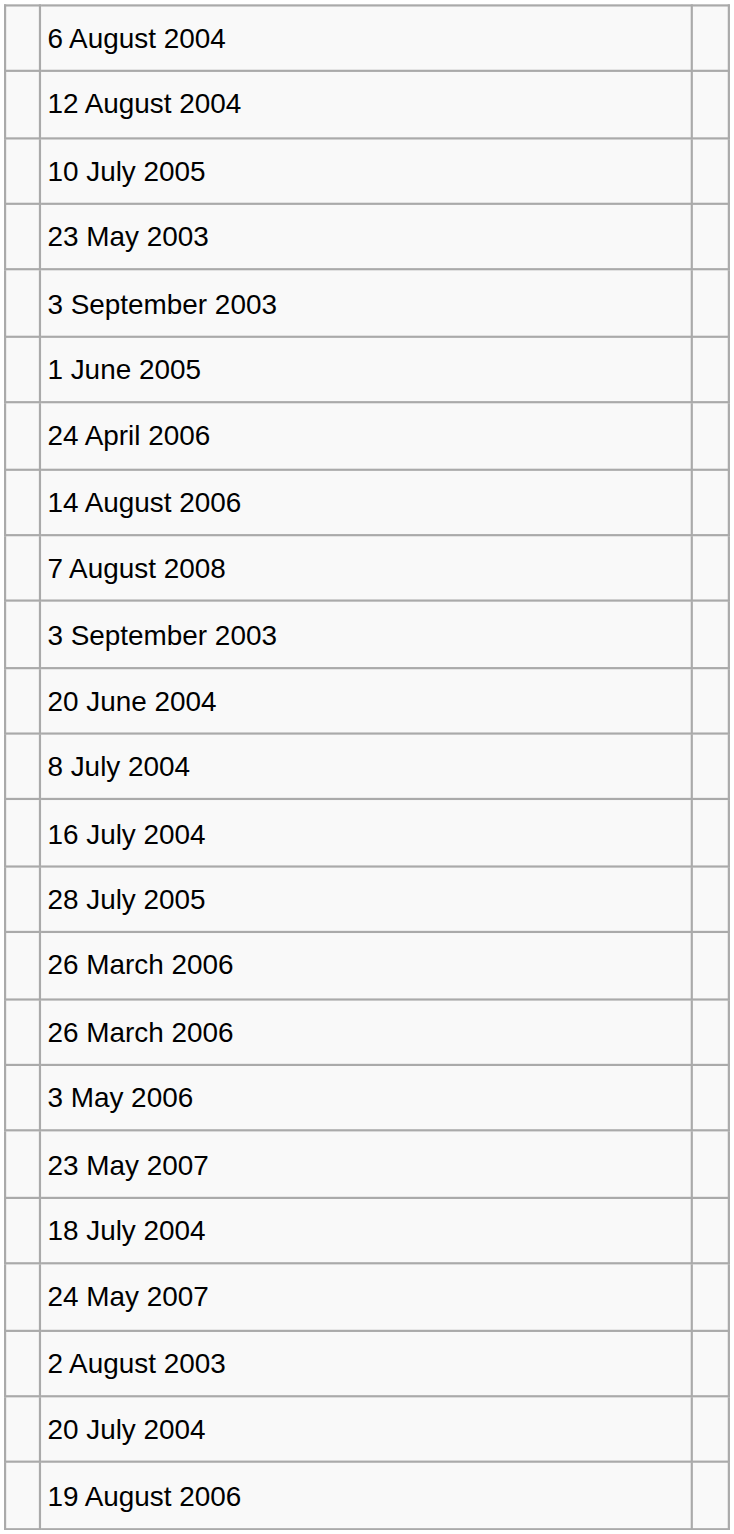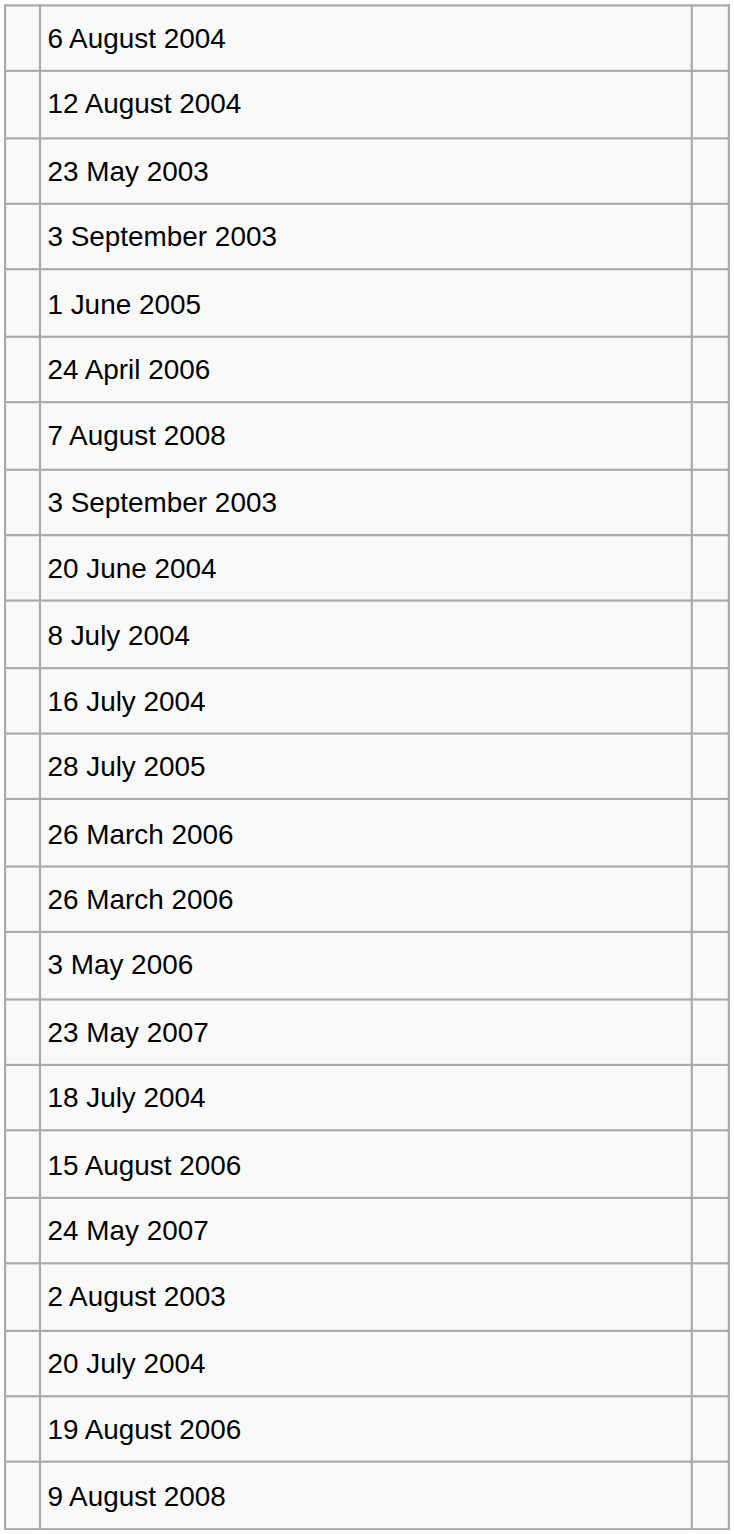- row: 10 July 2005
- row: 14 August 2006
+ row: 15 August 2006
+ row: 9 August 2008
